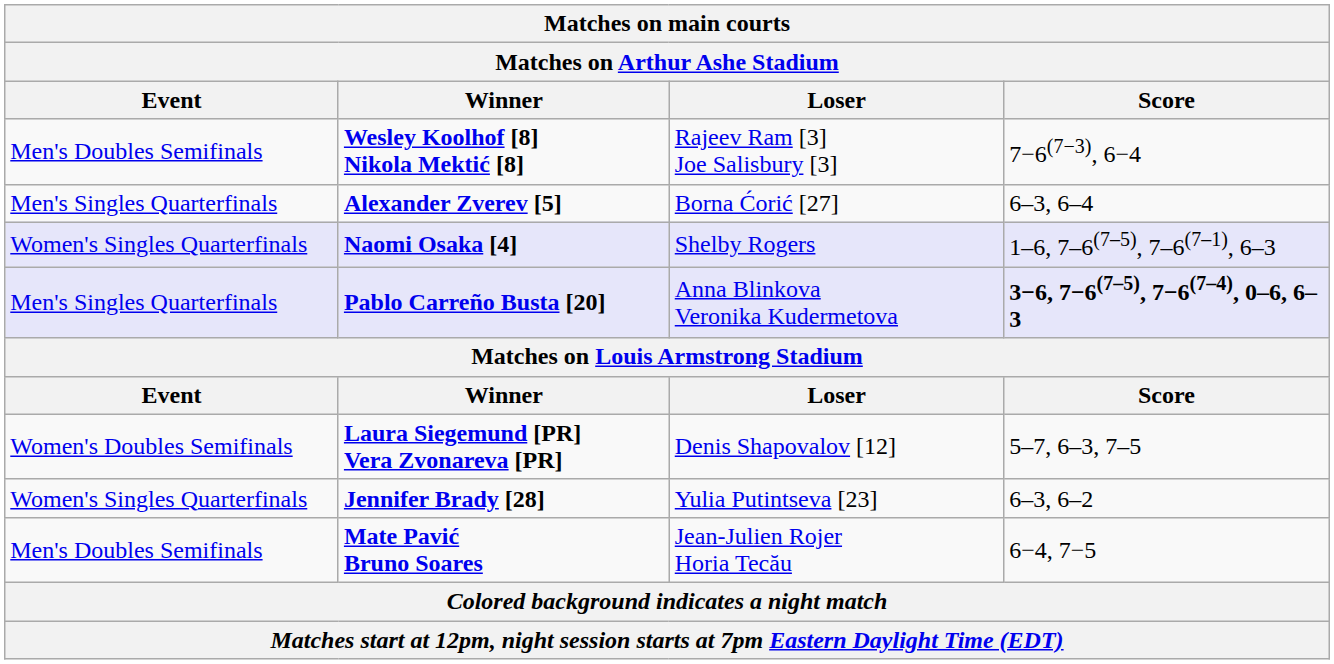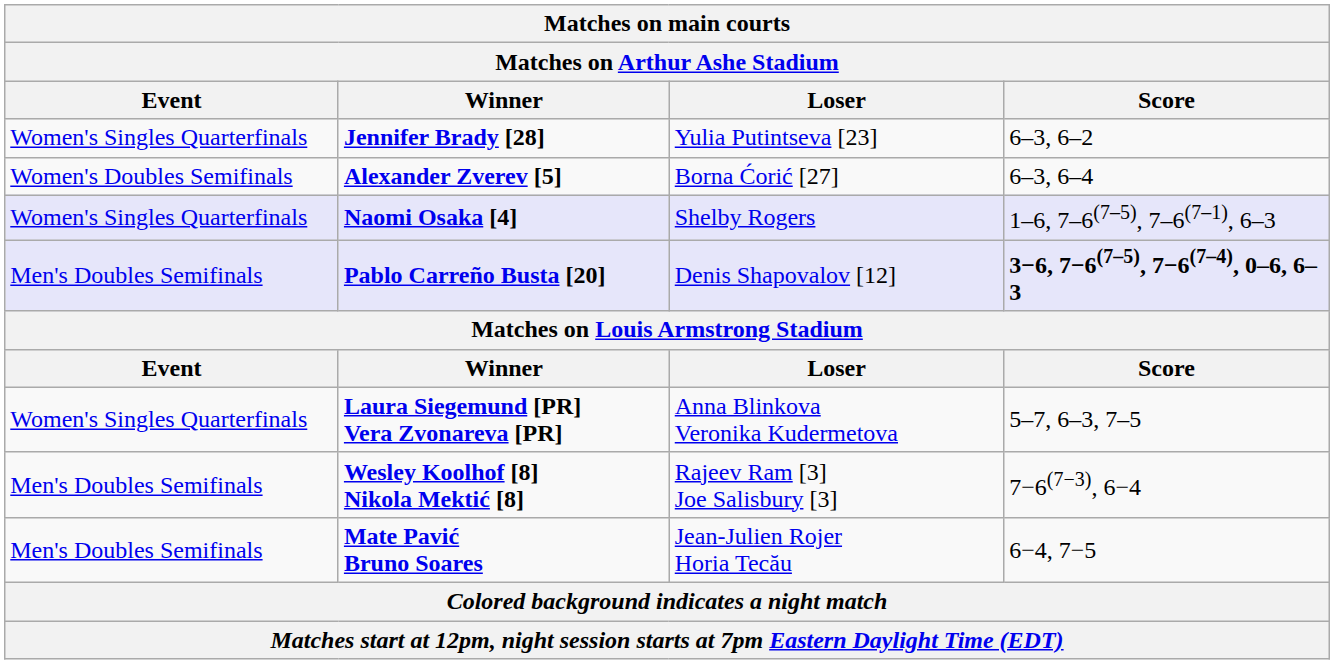rows swapped: Jennifer Brady [28] <-> Wesley Koolhof [8] Nikola Mektić [8]
Alexander Zverev [5] | Event: Men's Singles Quarterfinals -> Women's Doubles Semifinals
Pablo Carreño Busta [20] | Event: Men's Singles Quarterfinals -> Men's Doubles Semifinals
Pablo Carreño Busta [20] | Loser: Anna Blinkova Veronika Kudermetova -> Denis Shapovalov [12]
Laura Siegemund [PR] Vera Zvonareva [PR] | Event: Women's Doubles Semifinals -> Women's Singles Quarterfinals
Laura Siegemund [PR] Vera Zvonareva [PR] | Loser: Denis Shapovalov [12] -> Anna Blinkova Veronika Kudermetova
